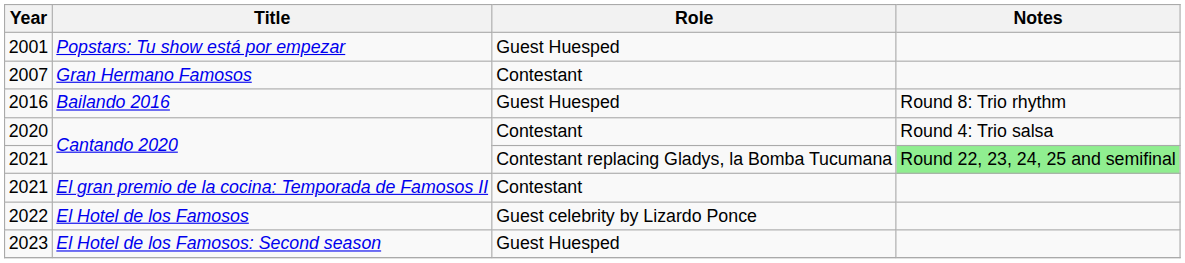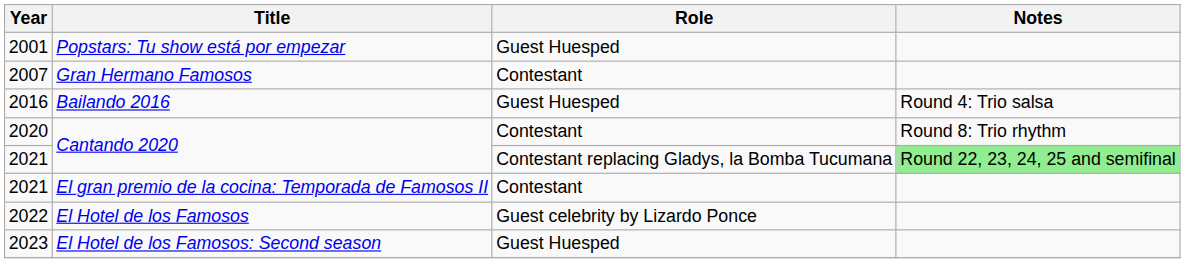2016 | Notes: Round 8: Trio rhythm -> Round 4: Trio salsa
2020 | Notes: Round 4: Trio salsa -> Round 8: Trio rhythm
